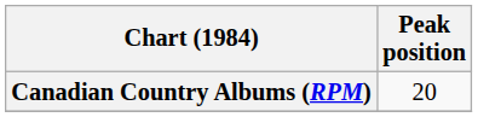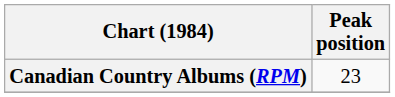Canadian Country Albums (RPM) | Peak position: 20 -> 23
